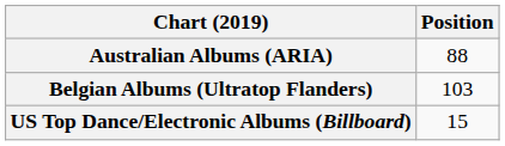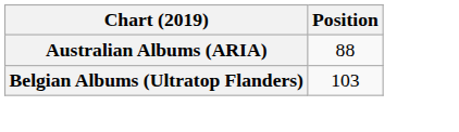- row: US Top Dance/Electronic Albums (Billboard) | 15
